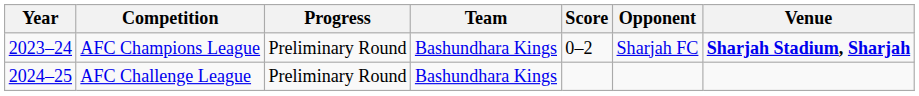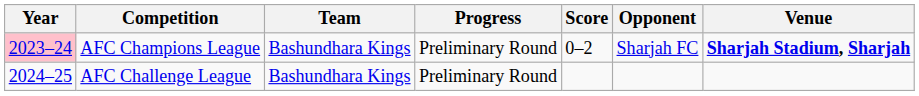columns swapped: Team <-> Progress
AFC Champions League | Year: no background -> pink background
